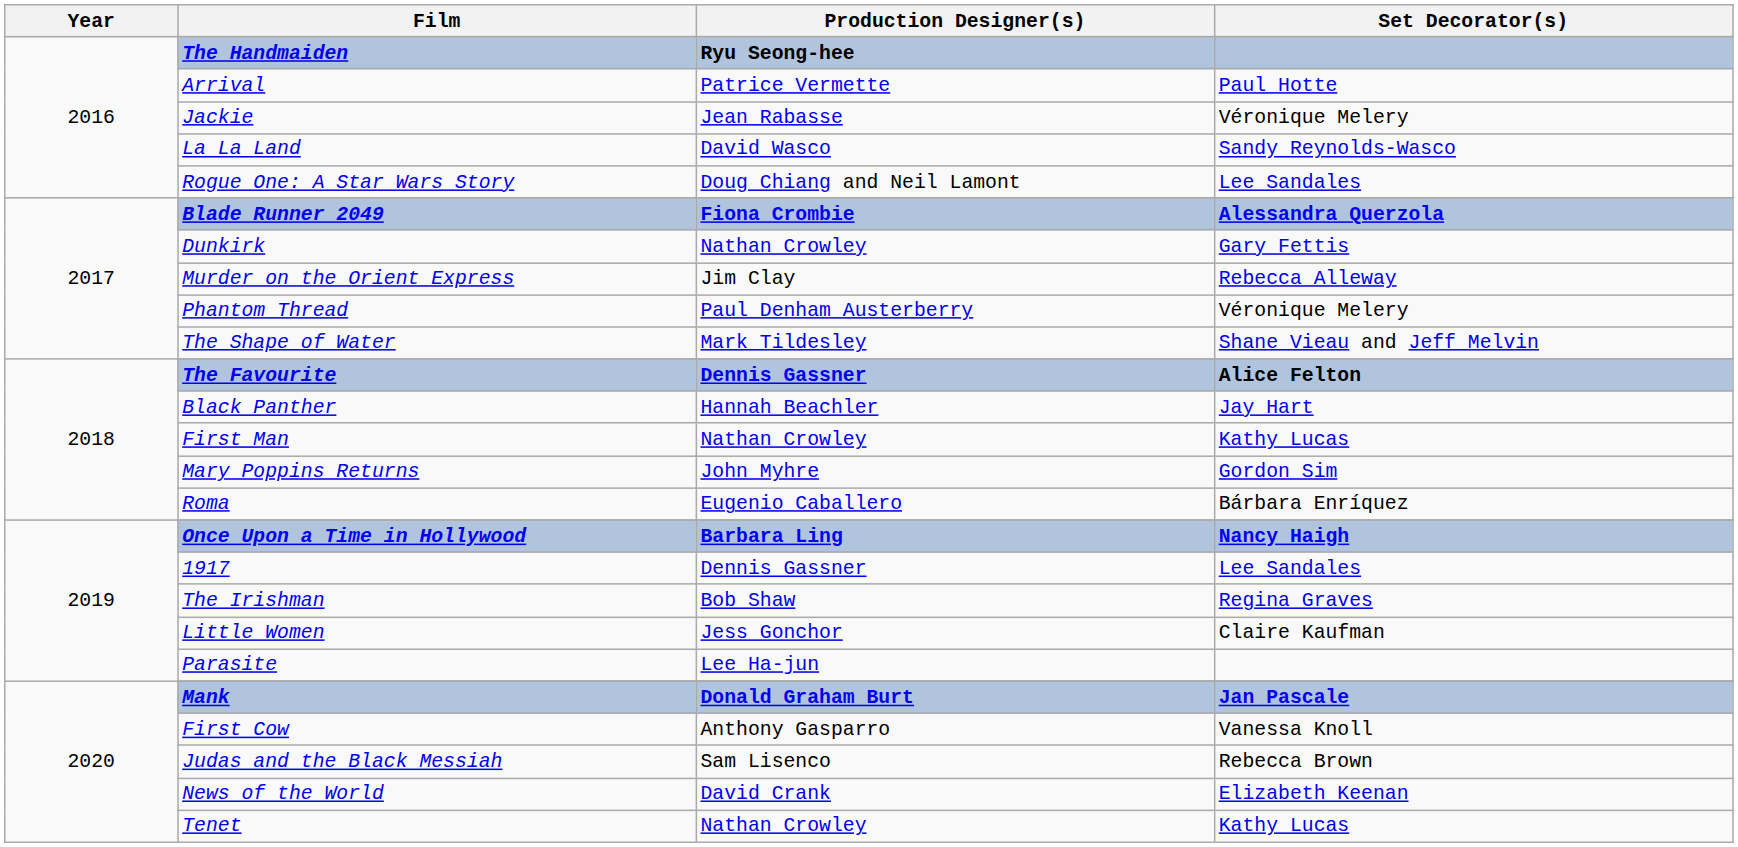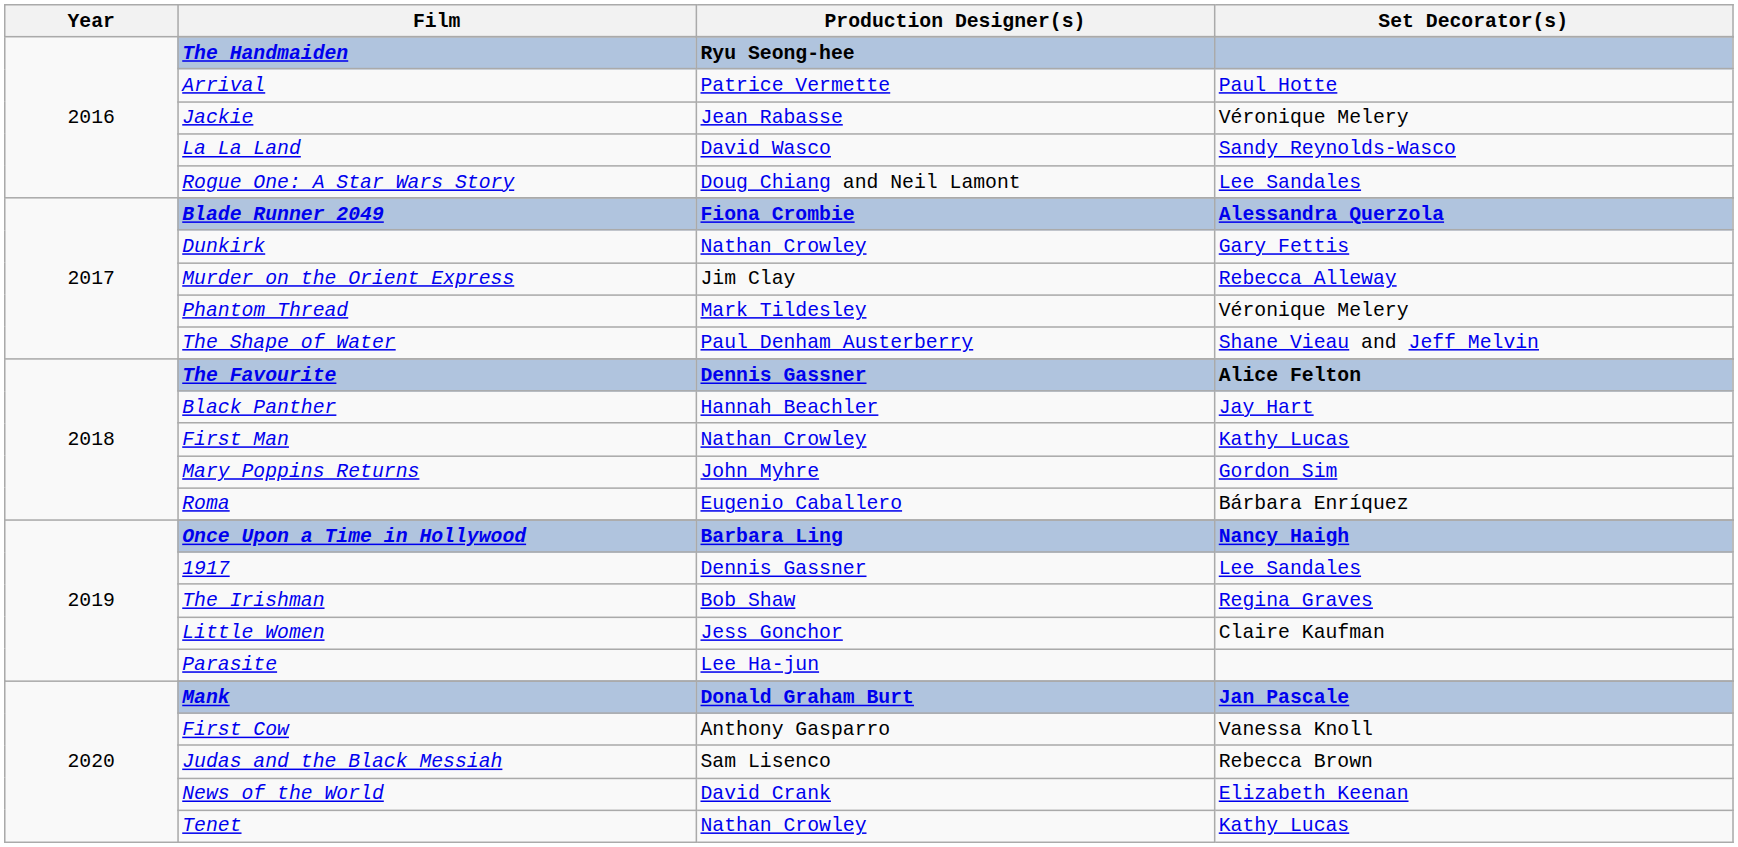Phantom Thread | Production Designer(s): Paul Denham Austerberry -> Mark Tildesley
The Shape of Water | Production Designer(s): Mark Tildesley -> Paul Denham Austerberry
